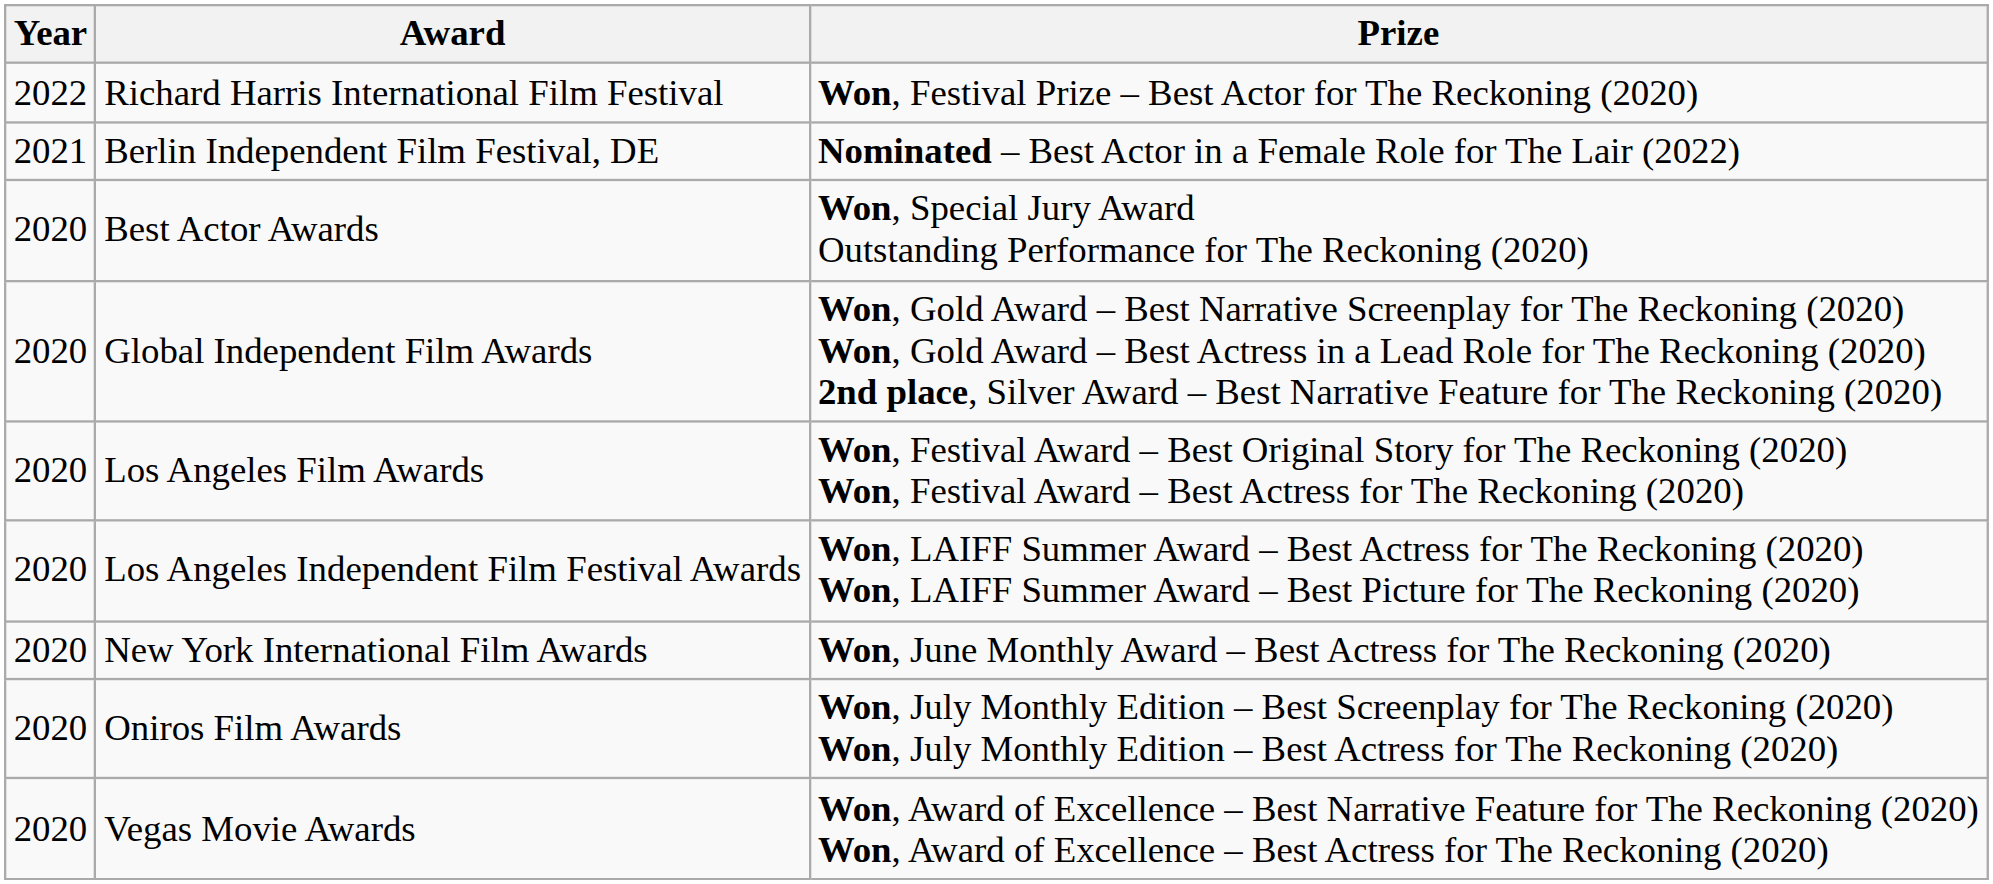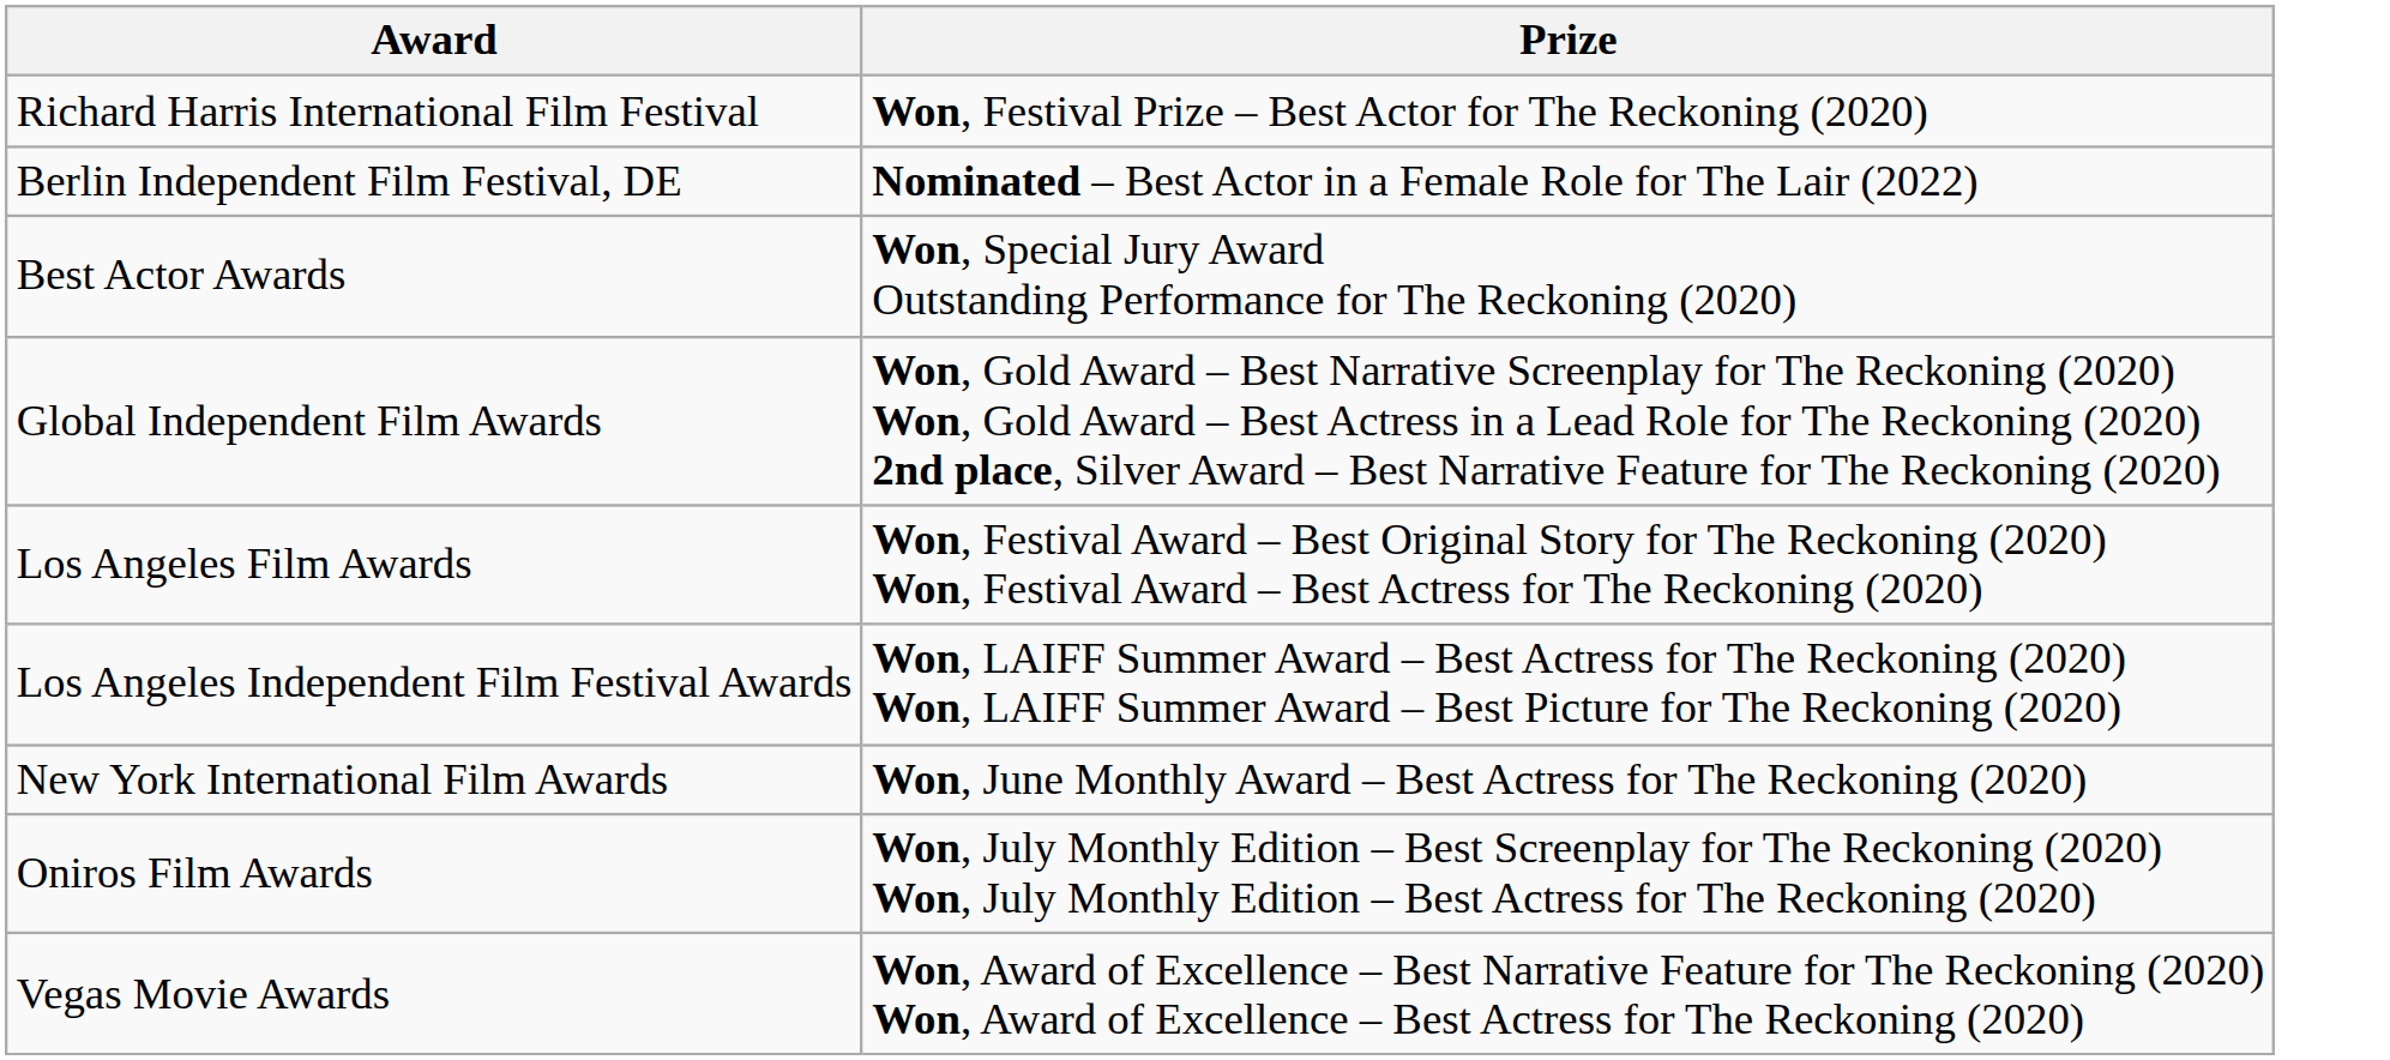- column: Year | 2022 | 2021 | 2020 | 2020 | 2020 | 2020 | 2020 | 2020 | 2020
